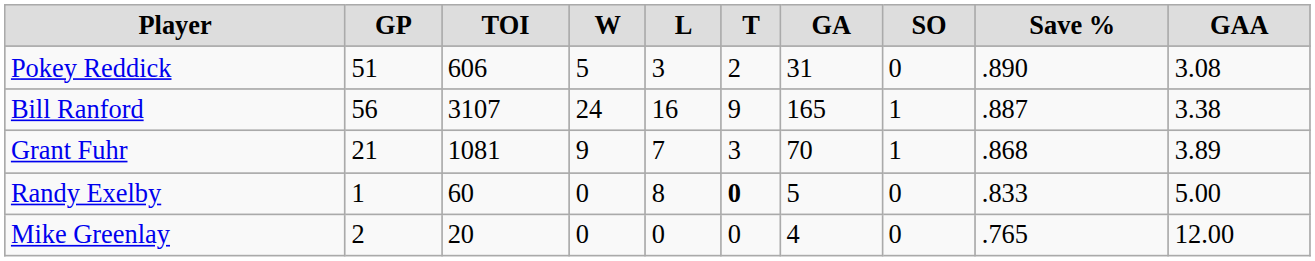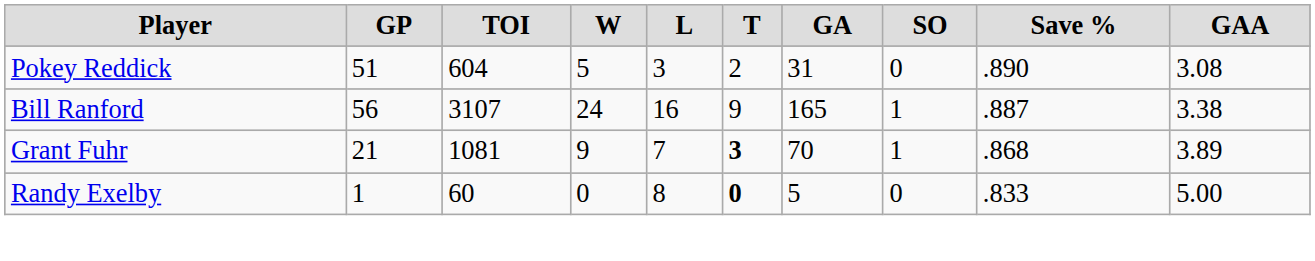Pokey Reddick | TOI: 606 -> 604
Grant Fuhr | T: normal -> bold
- row: Mike Greenlay | 2 | 20 | 0 | 0 | 0 | 4 | 0 | .765 | 12.00
